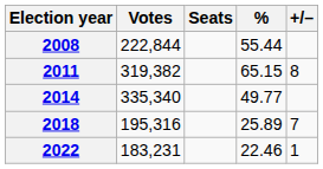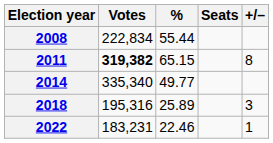columns swapped: % <-> Seats
2008 | Votes: 222,844 -> 222,834
2011 | Votes: normal -> bold
2018 | +/–: 7 -> 3
